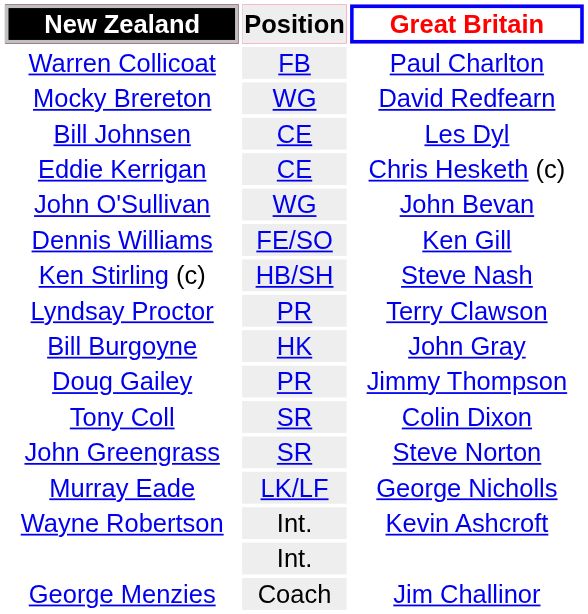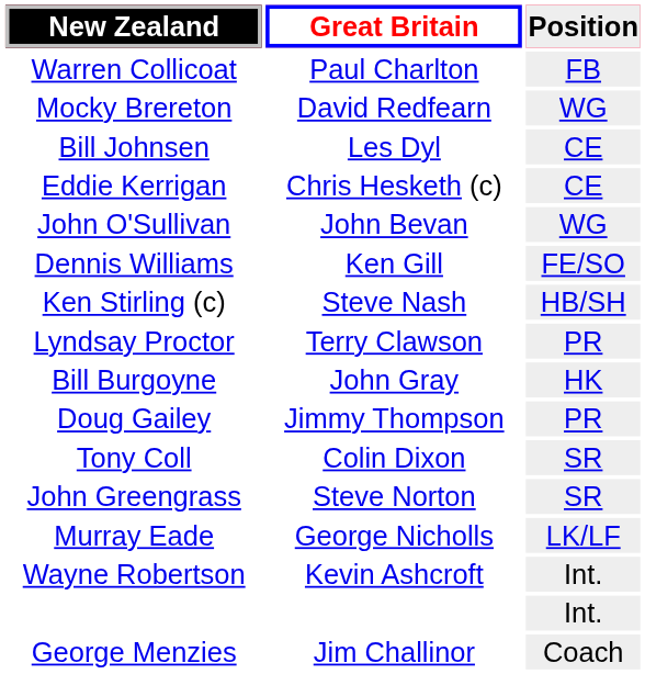columns swapped: Position <-> Great Britain
